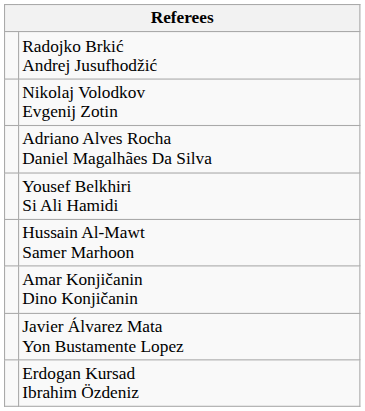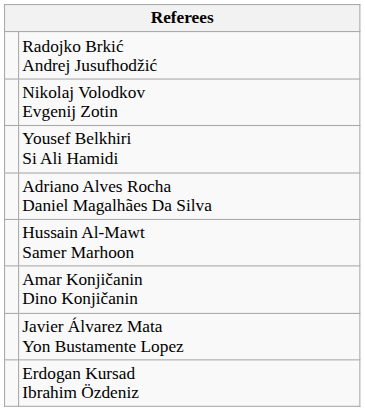rows swapped: Yousef Belkhiri Si Ali Hamidi <-> Adriano Alves Rocha Daniel Magalhães Da Silva
